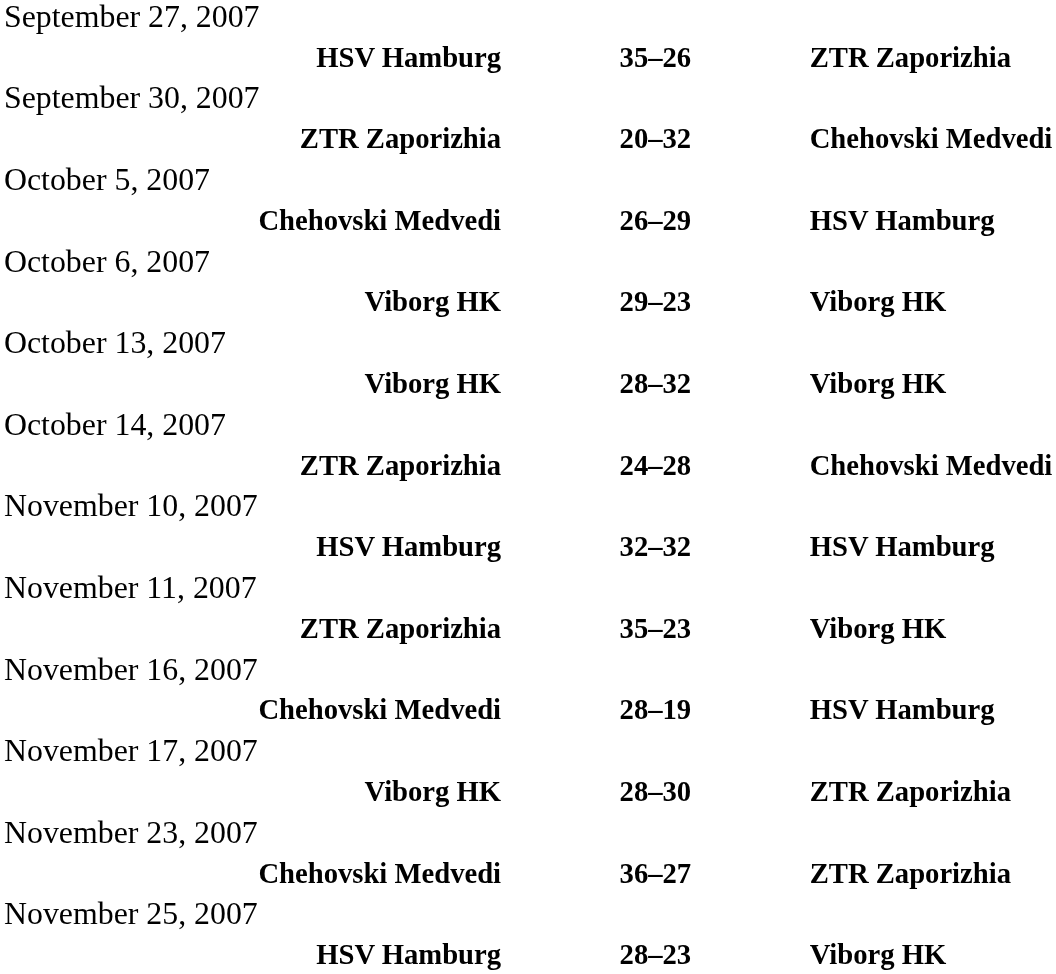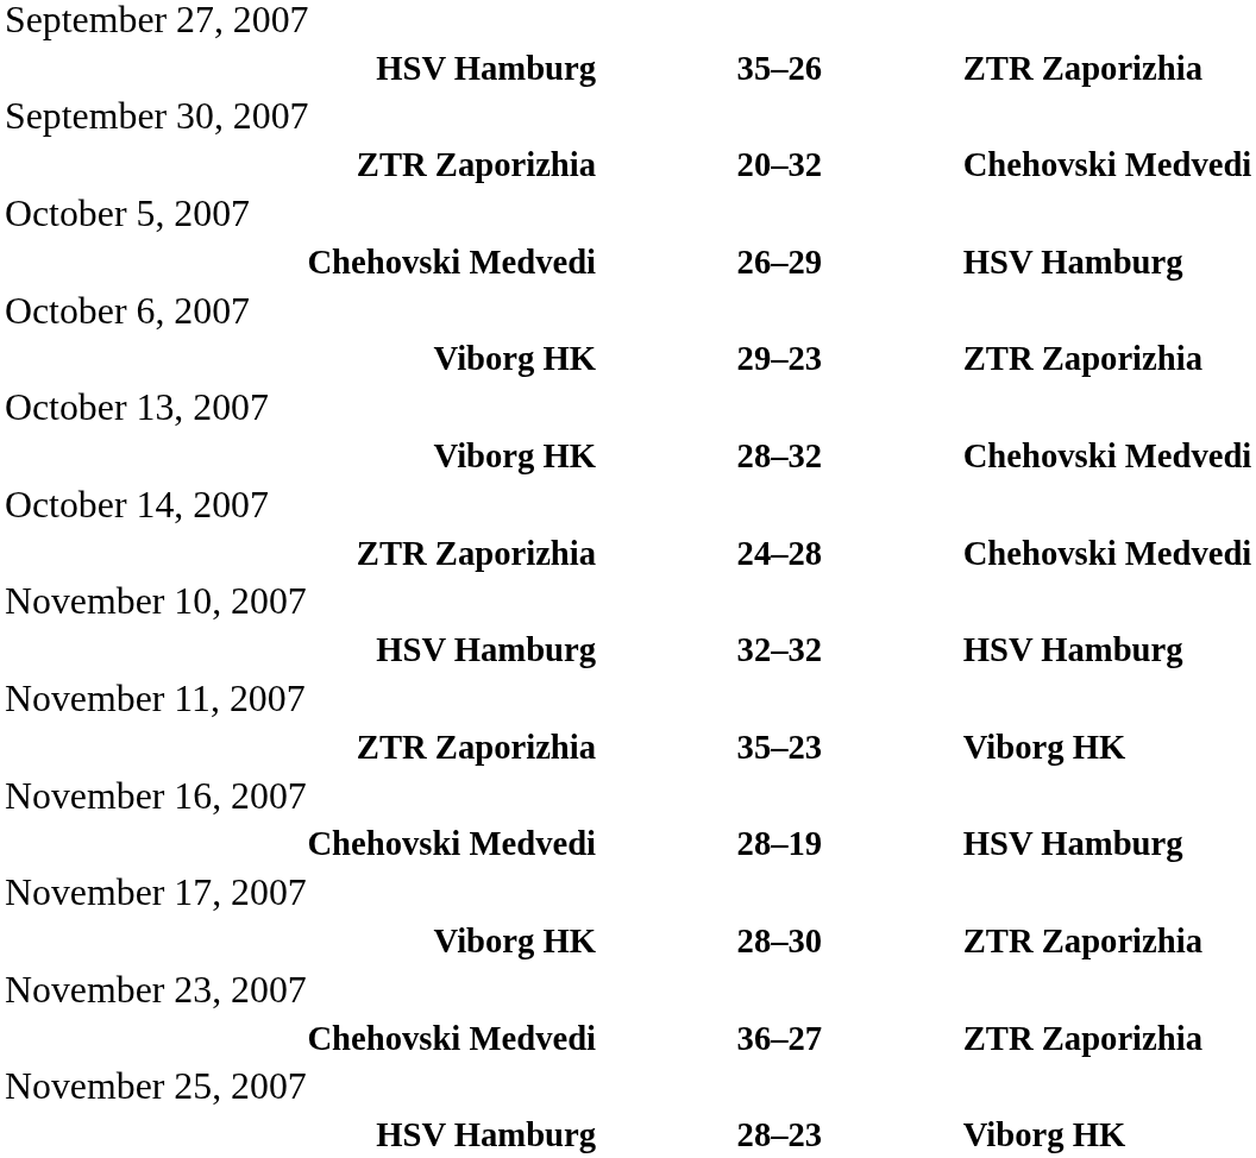Viborg HK / 29–23 | column 3: Viborg HK -> ZTR Zaporizhia
Viborg HK / 28–32 | column 3: Viborg HK -> Chehovski Medvedi
